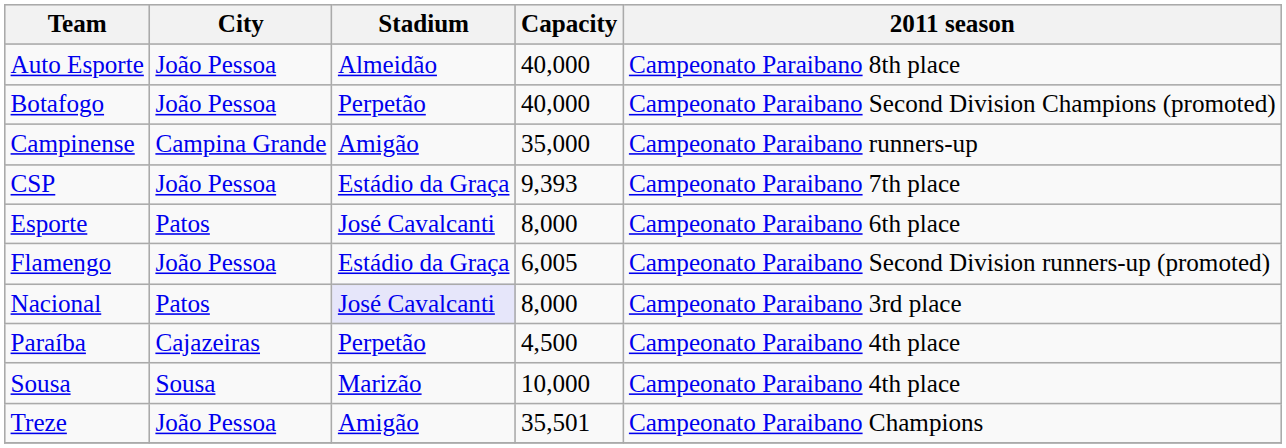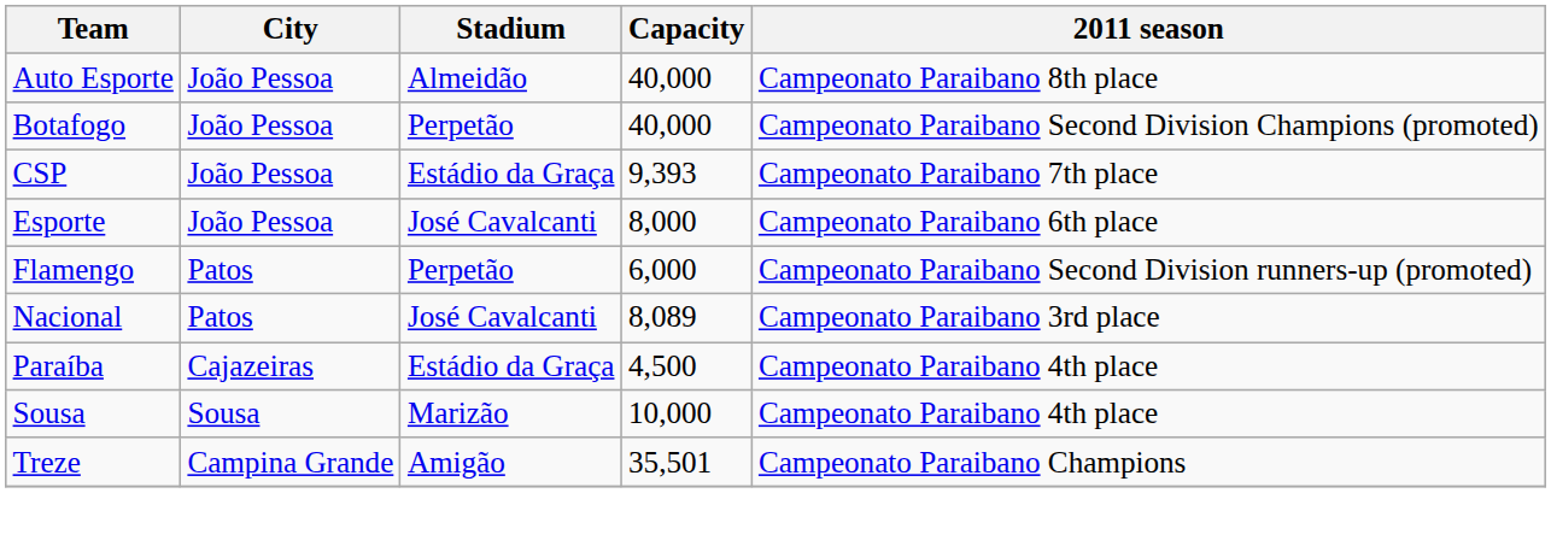- row: Campinense | Campina Grande | Amigão | 35,000 | Campeonato Paraibano runners-up
Esporte | City: Patos -> João Pessoa
Flamengo | City: João Pessoa -> Patos
Flamengo | Stadium: Estádio da Graça -> Perpetão
Flamengo | Capacity: 6,005 -> 6,000
Nacional | Stadium: lavender background -> no background
Nacional | Capacity: 8,000 -> 8,089
Paraíba | Stadium: Perpetão -> Estádio da Graça
Treze | City: João Pessoa -> Campina Grande
